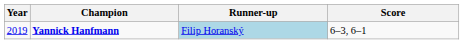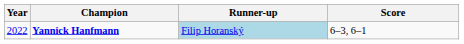Yannick Hanfmann | Year: 2019 -> 2022
